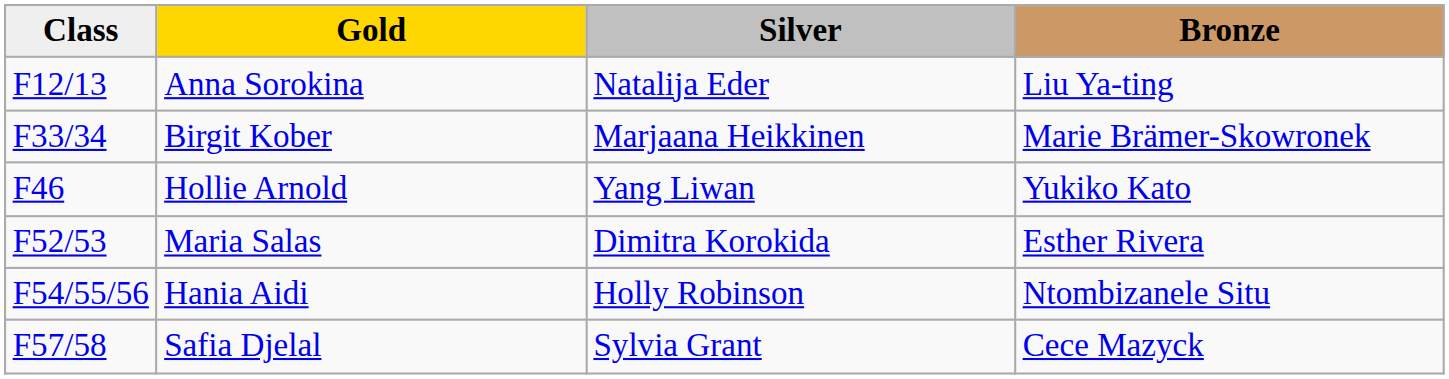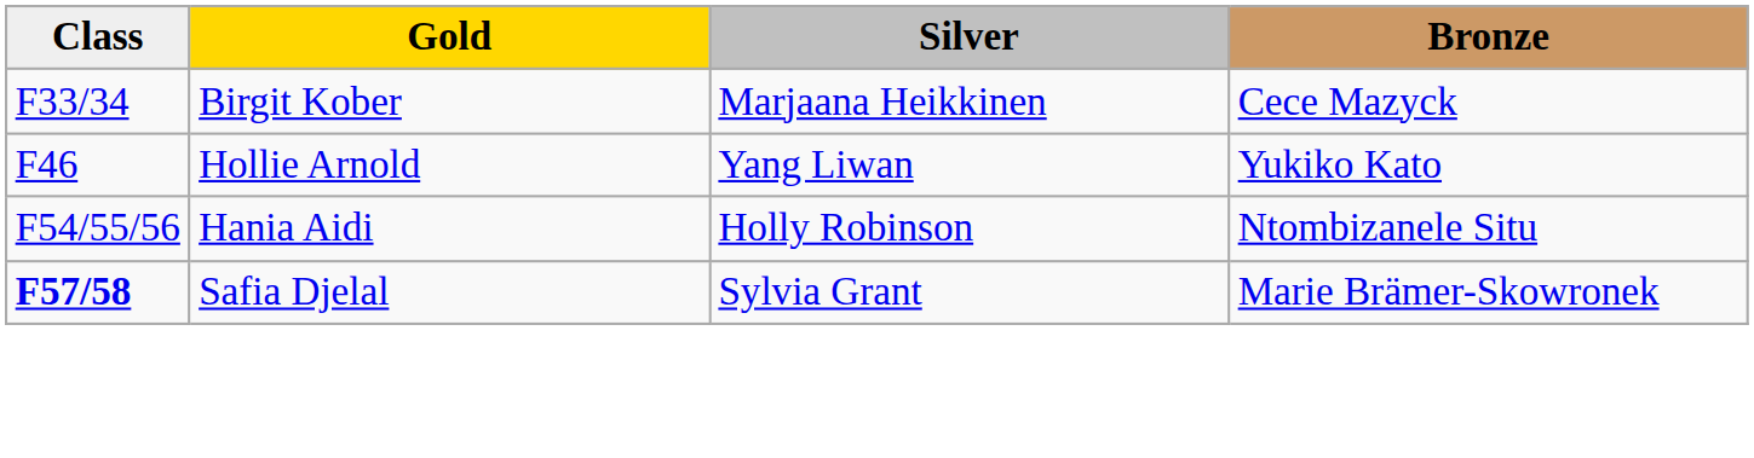- row: F12/13 | Anna Sorokina | Natalija Eder | Liu Ya-ting
Birgit Kober | Bronze: Marie Brämer-Skowronek -> Cece Mazyck
- row: F52/53 | Maria Salas | Dimitra Korokida | Esther Rivera
Safia Djelal | Class: normal -> bold
Safia Djelal | Bronze: Cece Mazyck -> Marie Brämer-Skowronek
